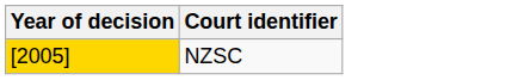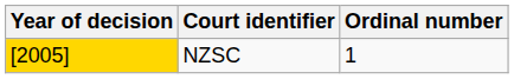+ column: Ordinal number | 1
